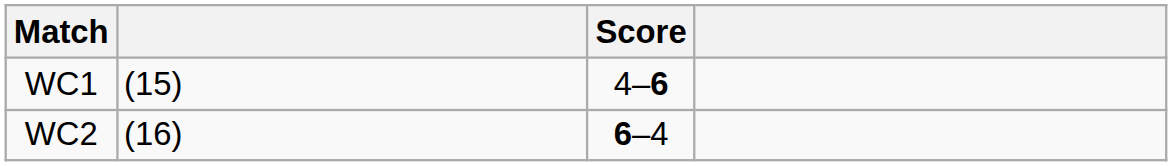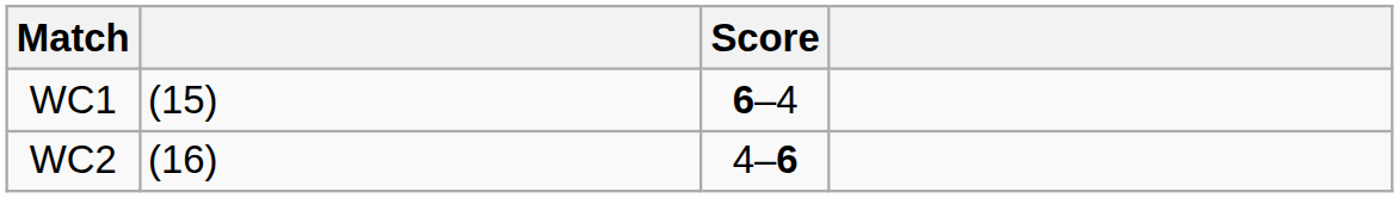WC1 | Score: 4–6 -> 6–4
WC2 | Score: 6–4 -> 4–6
